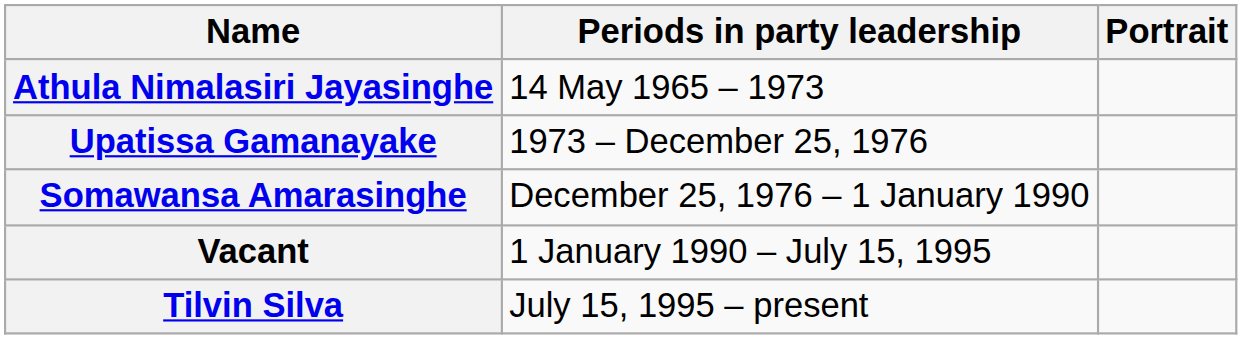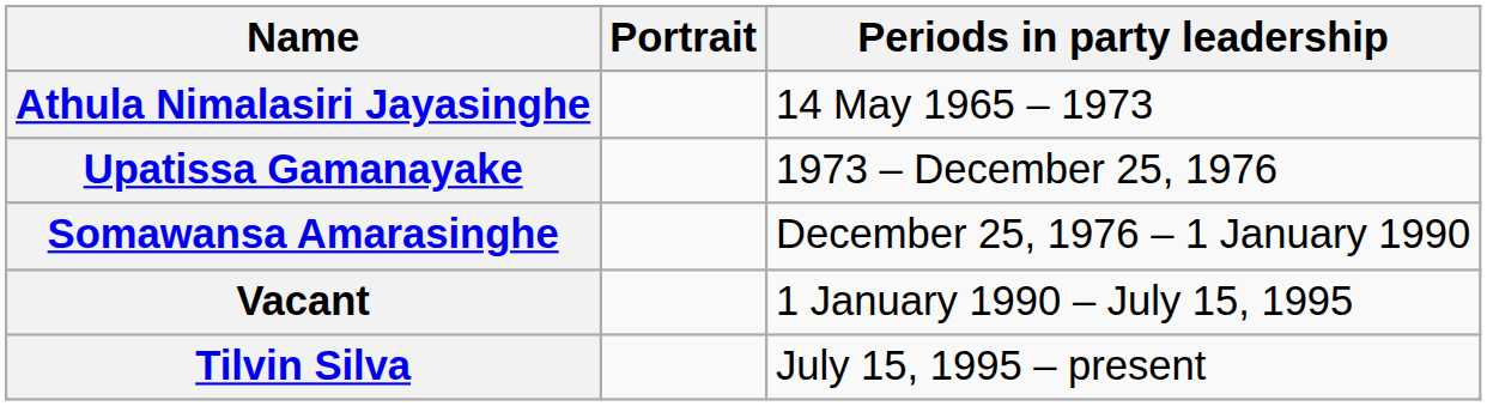columns swapped: Portrait <-> Periods in party leadership
